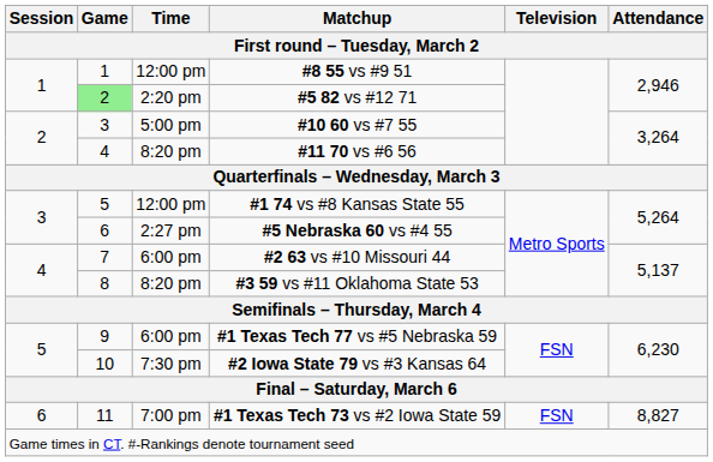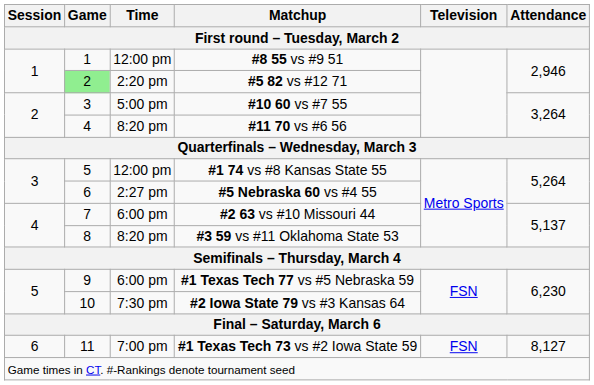#1 Texas Tech 73 vs #2 Iowa State 59 | Attendance: 8,827 -> 8,127
